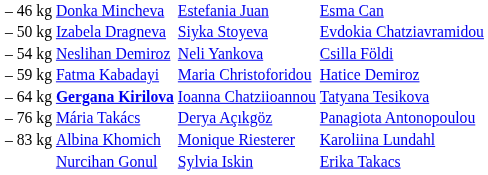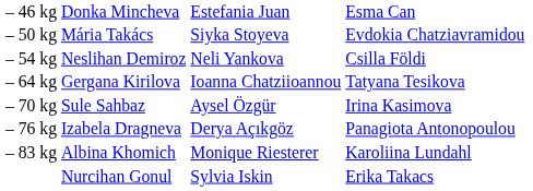– 50 kg | column 2: Izabela Dragneva -> Mária Takács
- row: – 59 kg | Fatma Kabadayi | Maria Christoforidou | Hatice Demiroz
– 64 kg | column 2: bold -> normal
+ row: – 70 kg | Sule Sahbaz | Aysel Özgür | Irina Kasimova
– 76 kg | column 2: Mária Takács -> Izabela Dragneva
